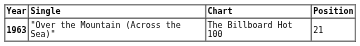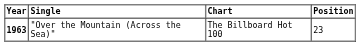"Over the Mountain (Across the Sea)" | Position: 21 -> 23
